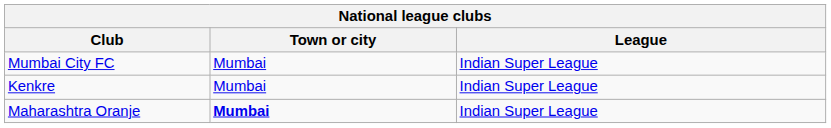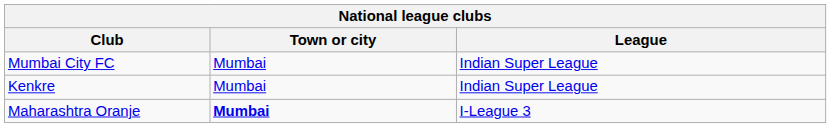Maharashtra Oranje | League: Indian Super League -> I-League 3
